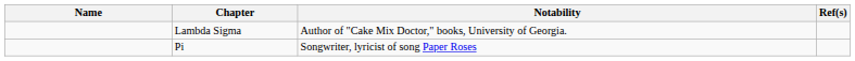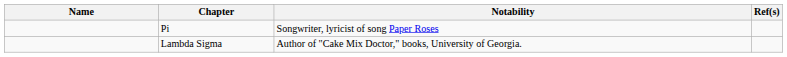rows swapped: Lambda Sigma <-> Pi
